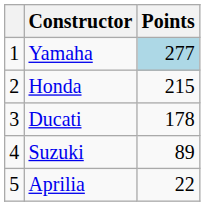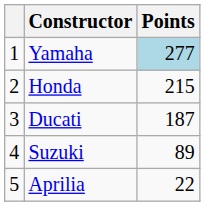Ducati | Points: 178 -> 187
